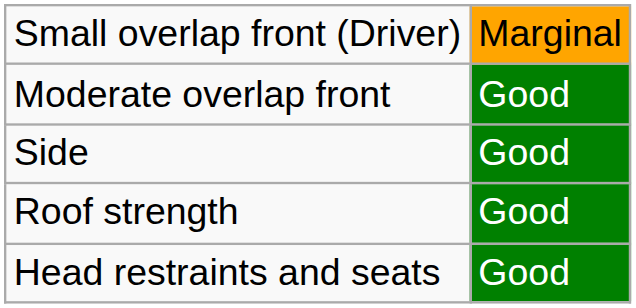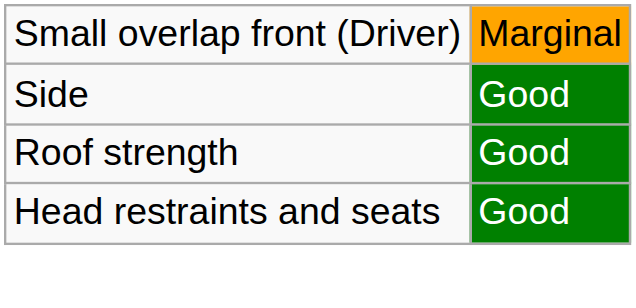- row: Moderate overlap front | Good
